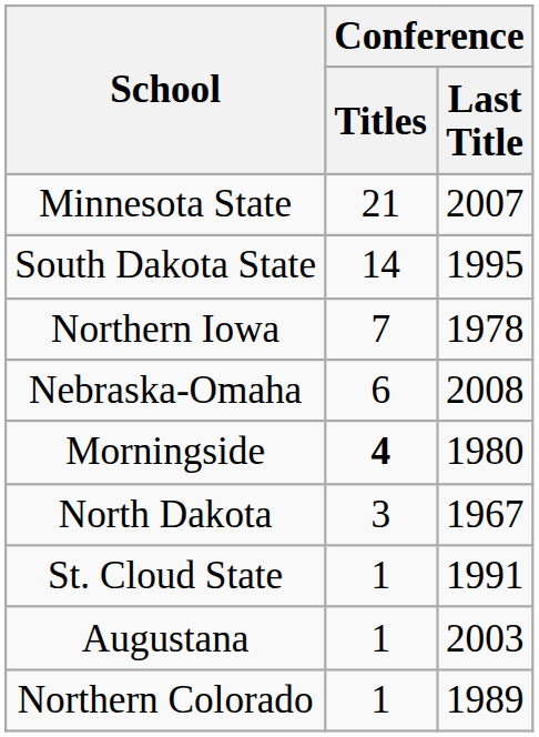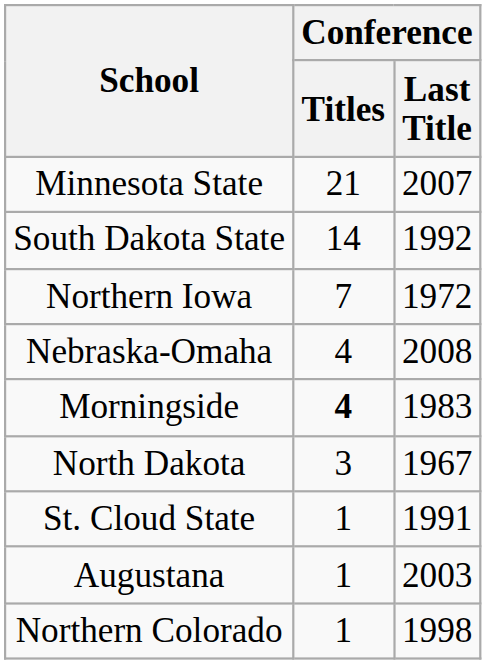South Dakota State | Conference / Last Title: 1995 -> 1992
Northern Iowa | Conference / Last Title: 1978 -> 1972
Nebraska-Omaha | Conference / Titles: 6 -> 4
Morningside | Conference / Last Title: 1980 -> 1983
Northern Colorado | Conference / Last Title: 1989 -> 1998
